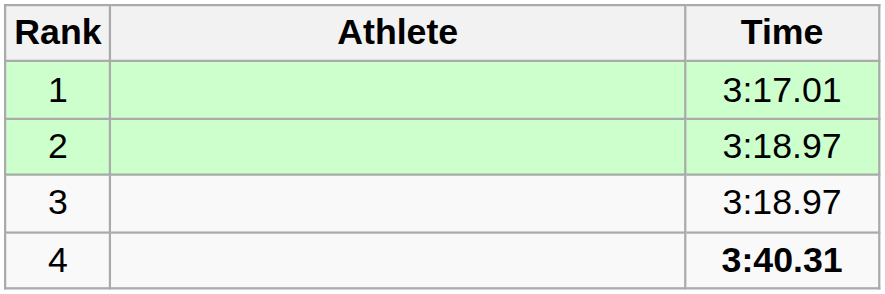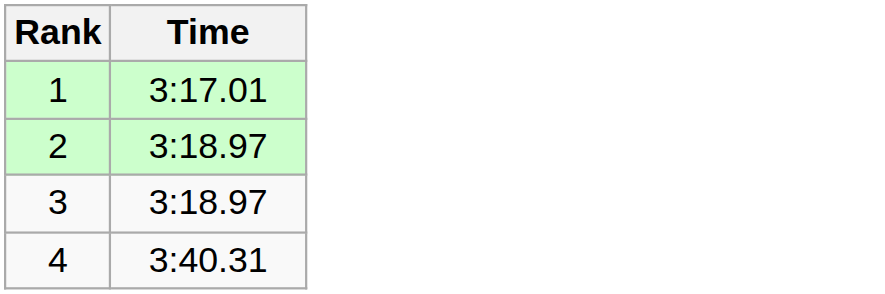- column: Athlete
4 | Time: bold -> normal
